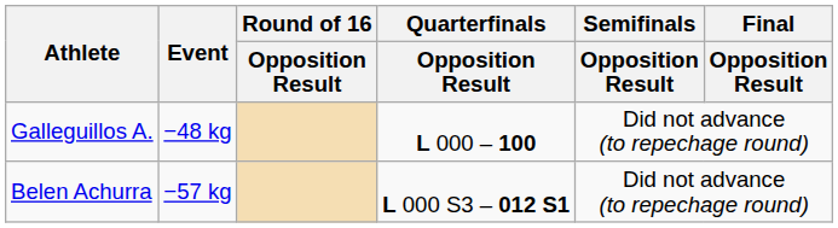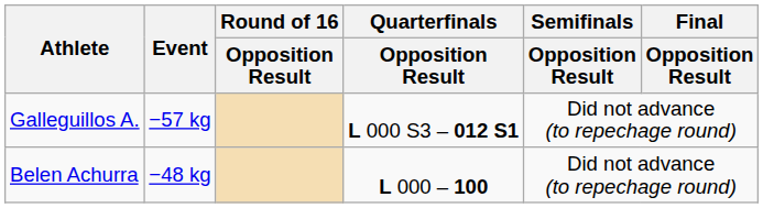Galleguillos A. | Event: −48 kg -> −57 kg
Galleguillos A. | Quarterfinals / Opposition Result: L 000 – 100 -> L 000 S3 – 012 S1
Belen Achurra | Event: −57 kg -> −48 kg
Belen Achurra | Quarterfinals / Opposition Result: L 000 S3 – 012 S1 -> L 000 – 100
